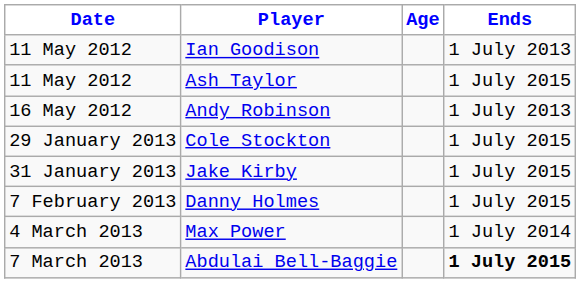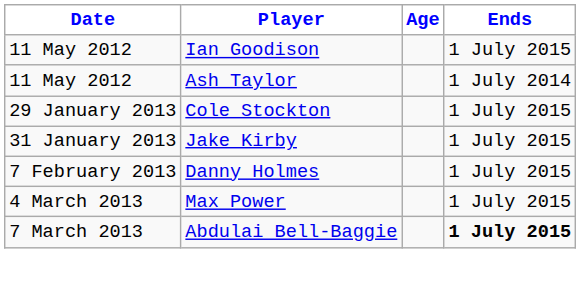Ian Goodison | Ends: 1 July 2013 -> 1 July 2015
Ash Taylor | Ends: 1 July 2015 -> 1 July 2014
- row: 16 May 2012 | Andy Robinson | 1 July 2013
Max Power | Ends: 1 July 2014 -> 1 July 2015
